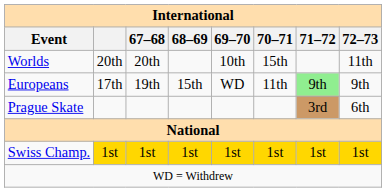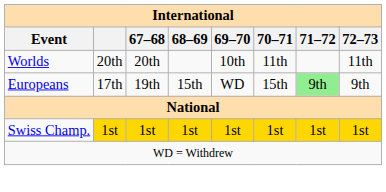Worlds | 70–71: 15th -> 11th
Europeans | 70–71: 11th -> 15th
- row: Prague Skate | 3rd | 6th
